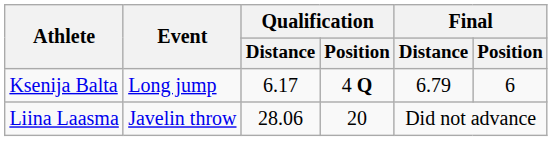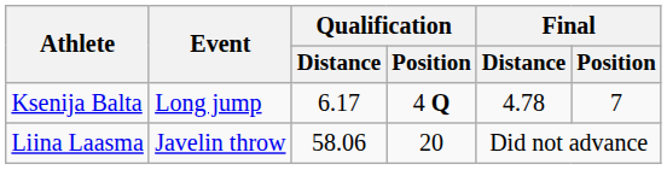Ksenija Balta | Final / Distance: 6.79 -> 4.78
Ksenija Balta | Final / Position: 6 -> 7
Liina Laasma | Qualification / Distance: 28.06 -> 58.06
